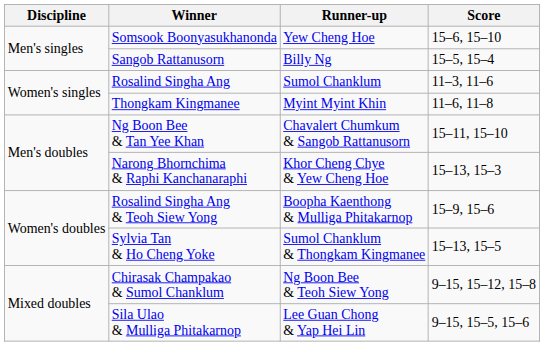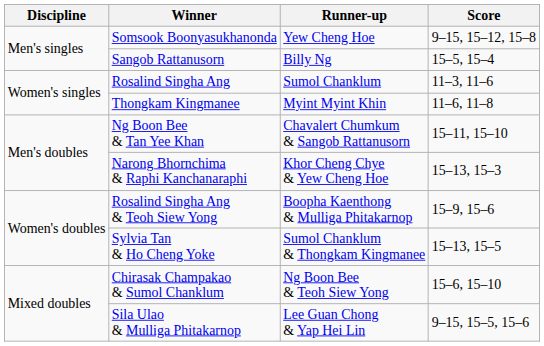Somsook Boonyasukhanonda | Score: 15–6, 15–10 -> 9–15, 15–12, 15–8
Chirasak Champakao & Sumol Chanklum | Score: 9–15, 15–12, 15–8 -> 15–6, 15–10
